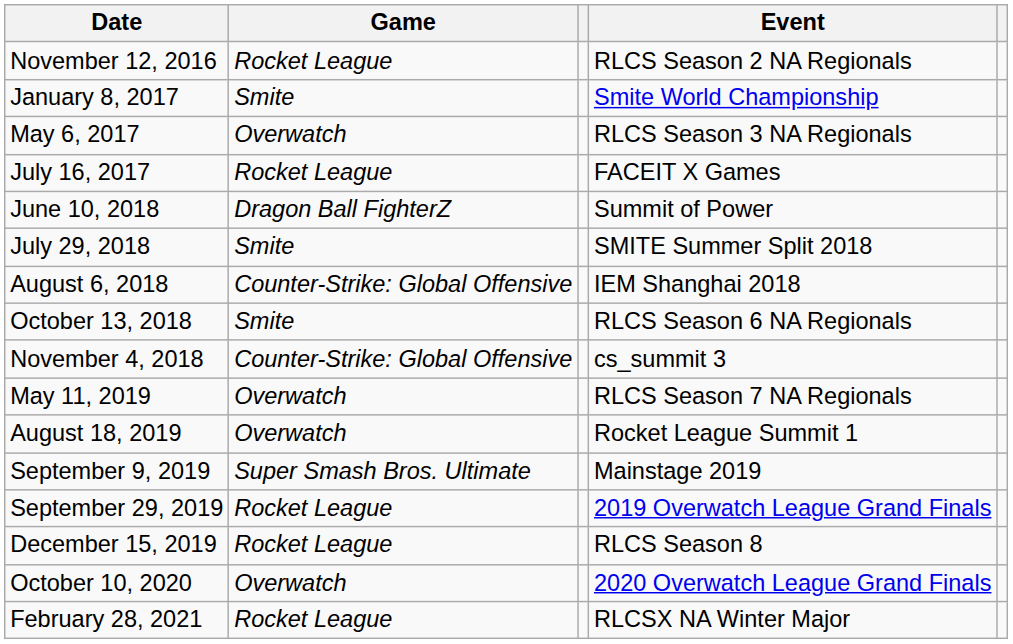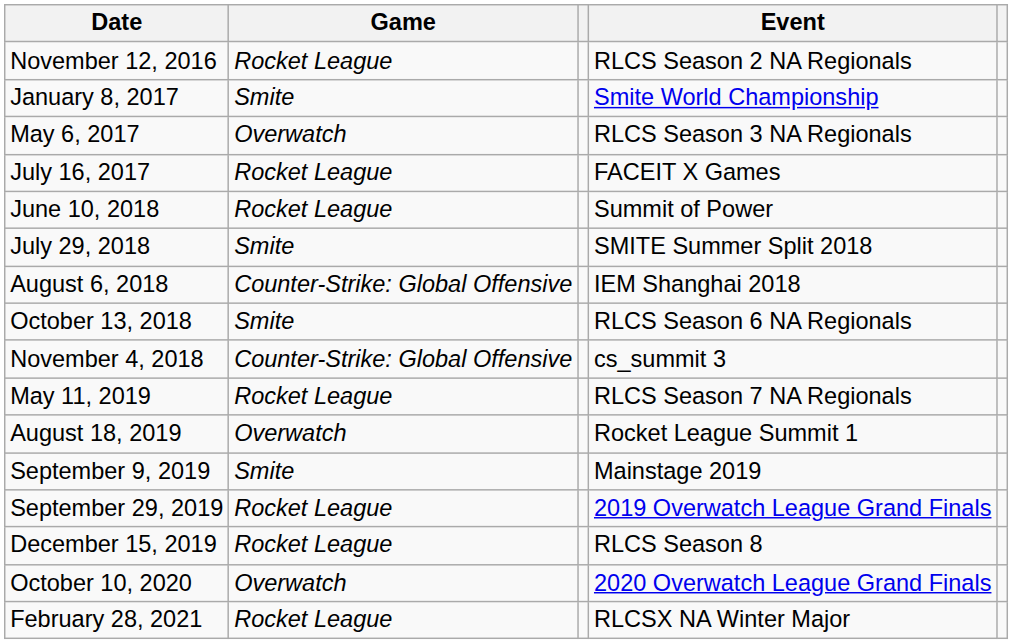June 10, 2018 | Game: Dragon Ball FighterZ -> Rocket League
May 11, 2019 | Game: Overwatch -> Rocket League
September 9, 2019 | Game: Super Smash Bros. Ultimate -> Smite
